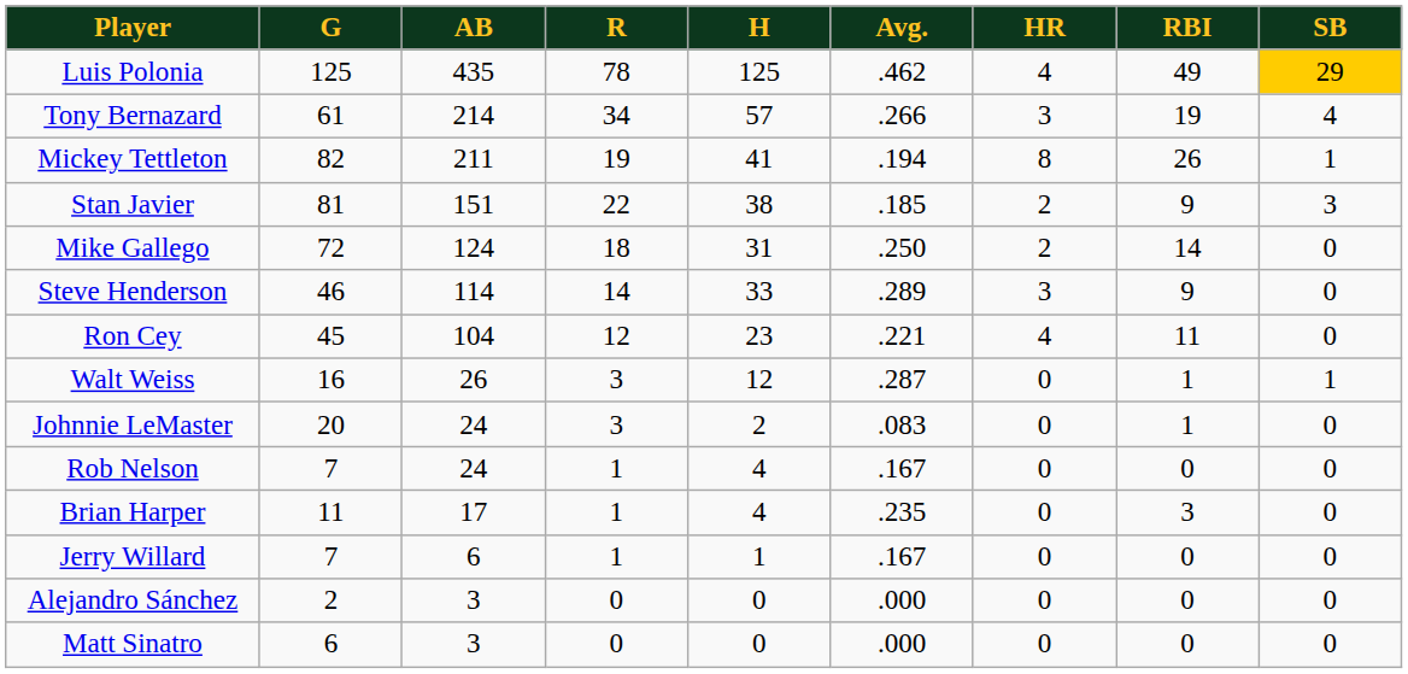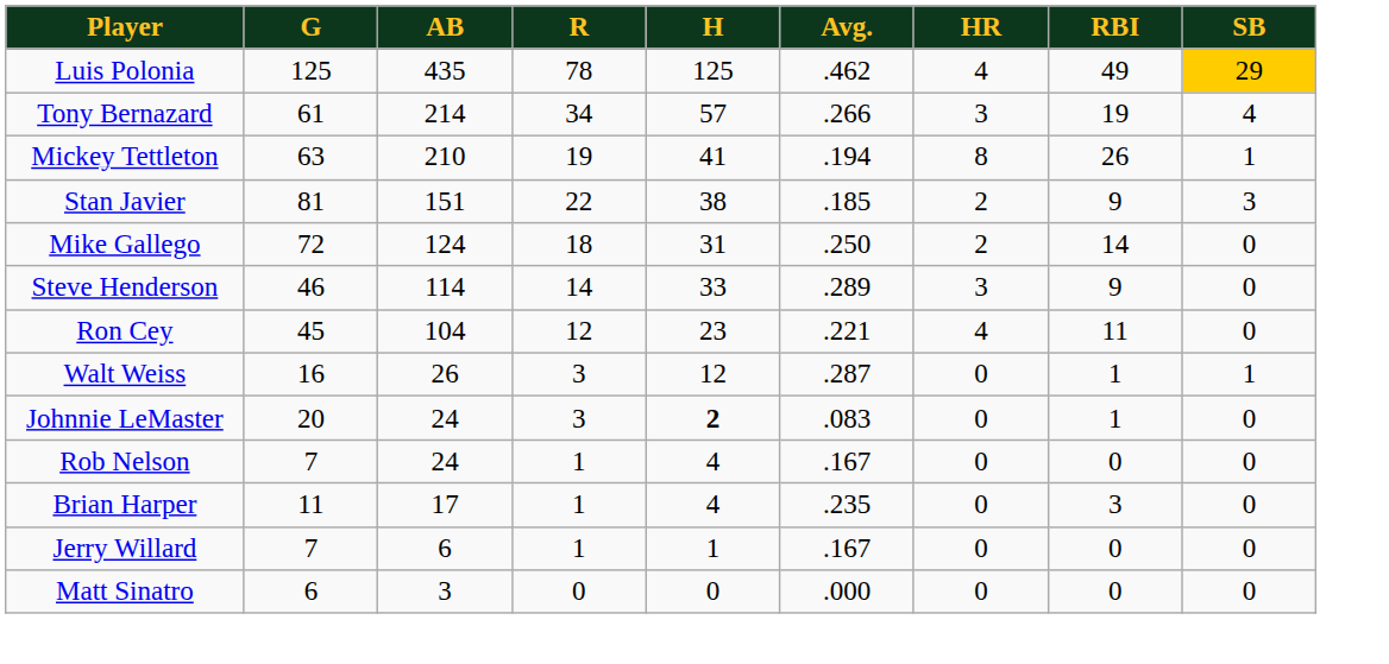Mickey Tettleton | G: 82 -> 63
Mickey Tettleton | AB: 211 -> 210
Johnnie LeMaster | H: normal -> bold
- row: Alejandro Sánchez | 2 | 3 | 0 | 0 | .000 | 0 | 0 | 0
